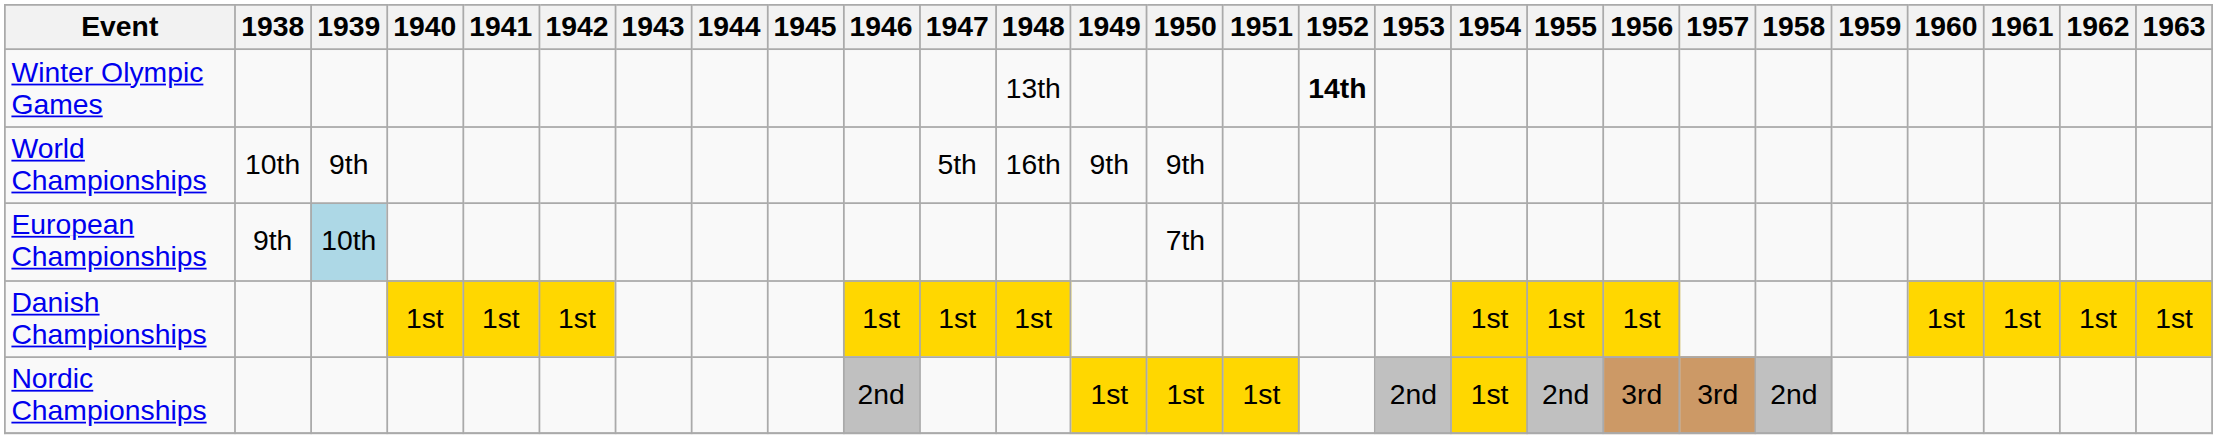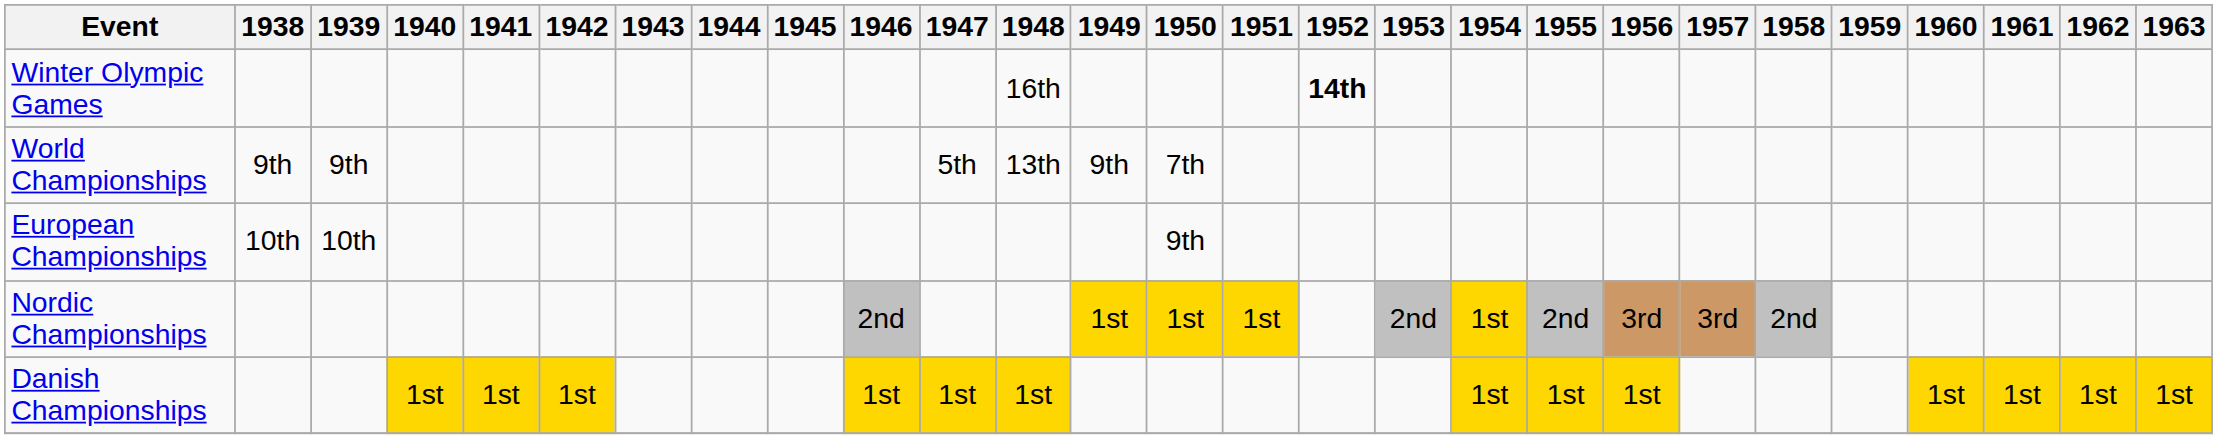Winter Olympic Games | 1948: 13th -> 16th
World Championships | 1938: 10th -> 9th
World Championships | 1948: 16th -> 13th
World Championships | 1950: 9th -> 7th
European Championships | 1938: 9th -> 10th
European Championships | 1939: lightblue background -> no background
European Championships | 1950: 7th -> 9th
rows swapped: Nordic Championships <-> Danish Championships
